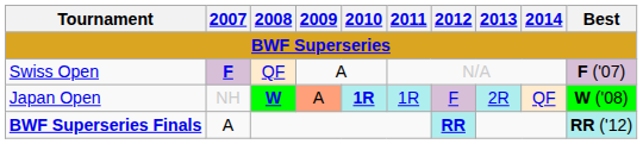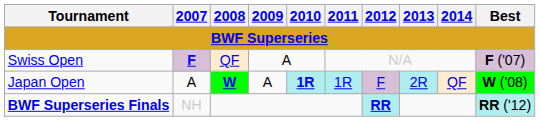Japan Open | 2007: NH -> A
Japan Open | 2009: lightsalmon background -> no background
BWF Superseries Finals | 2007: A -> NH
